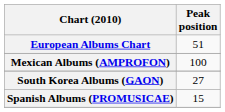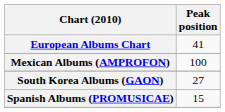European Albums Chart | Peak position: 51 -> 41
